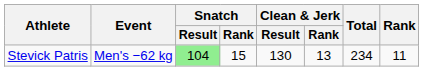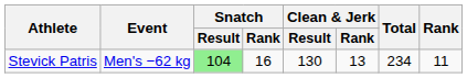Stevick Patris | Snatch / Rank: 15 -> 16
